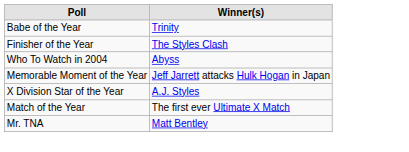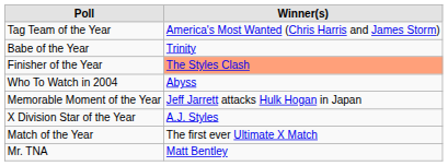+ row: Tag Team of the Year | America's Most Wanted (Chris Harris and James Storm)
Finisher of the Year | Winner(s): no background -> lightsalmon background
